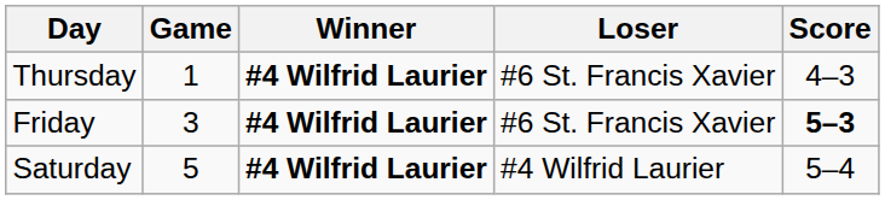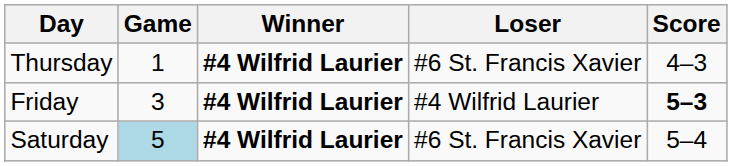Friday | Loser: #6 St. Francis Xavier -> #4 Wilfrid Laurier
Saturday | Game: no background -> lightblue background
Saturday | Loser: #4 Wilfrid Laurier -> #6 St. Francis Xavier
